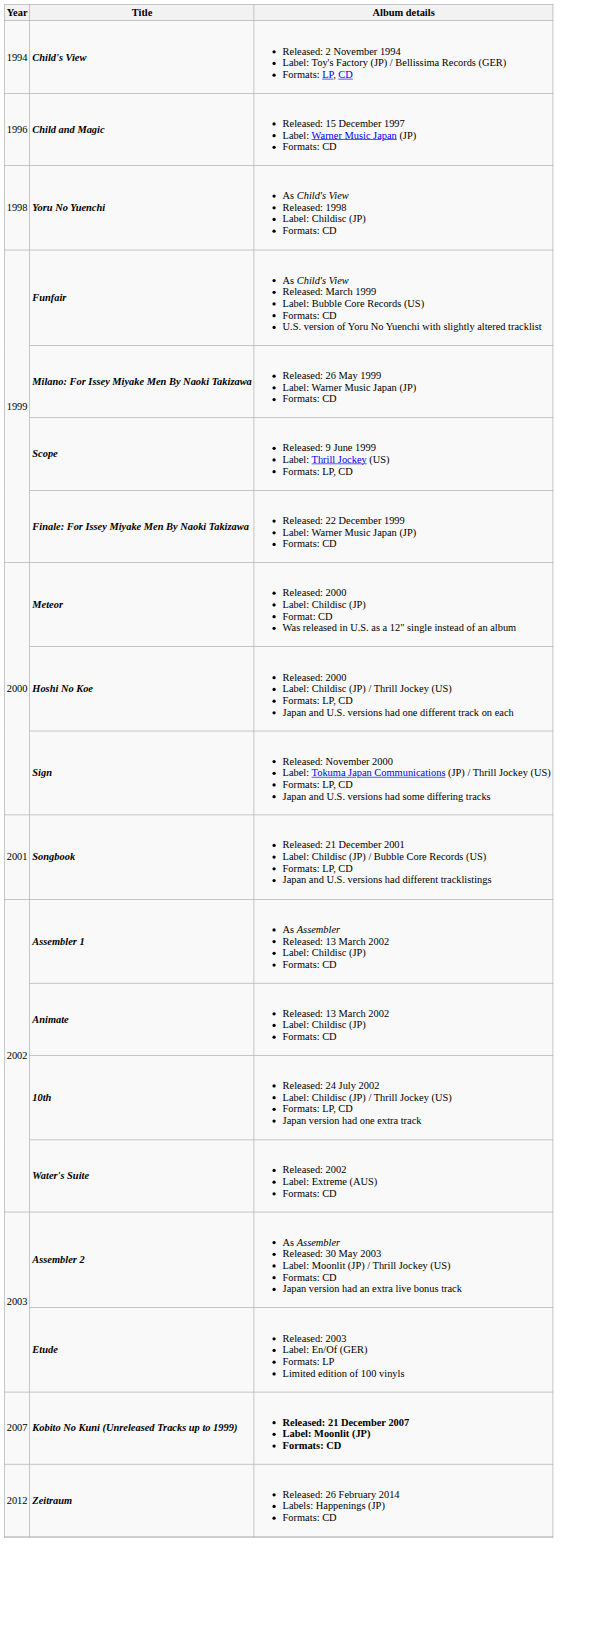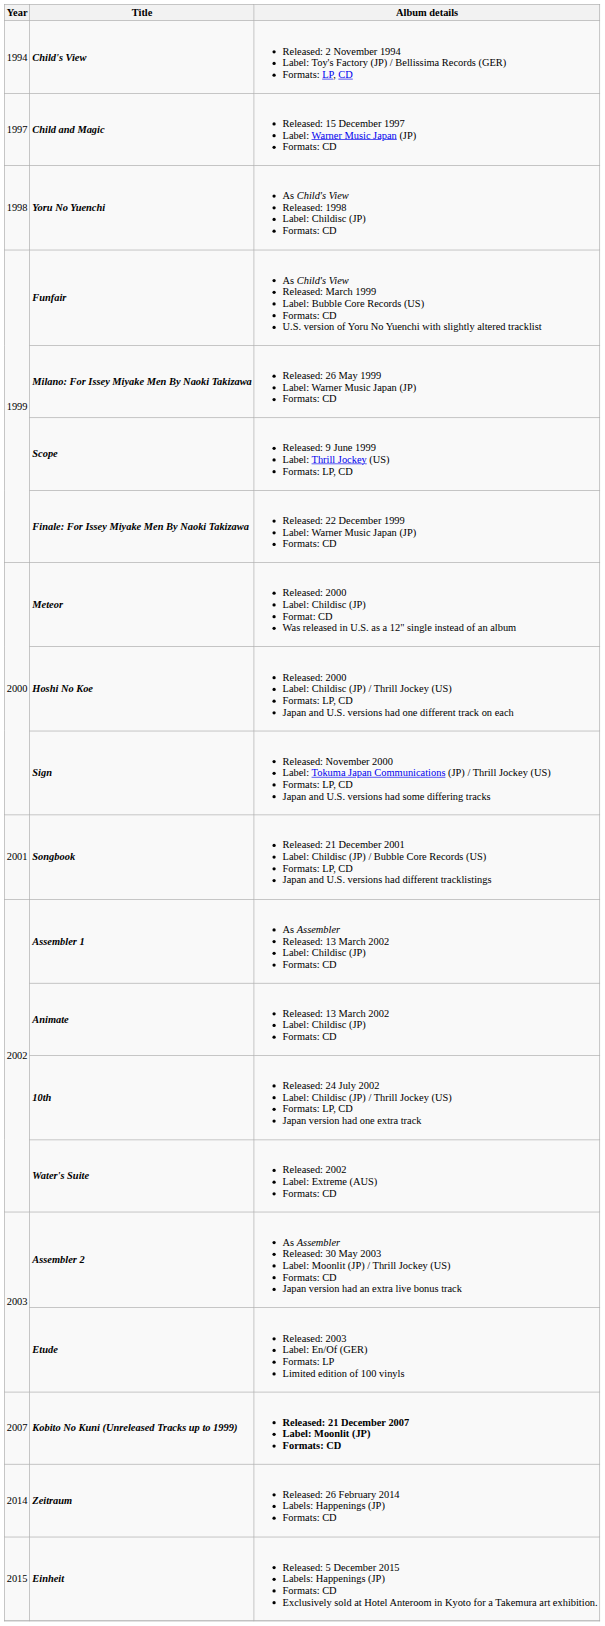Child and Magic | Year: 1996 -> 1997
Zeitraum | Year: 2012 -> 2014
+ row: 2015 | Einheit | Released: 5 December 2015 Labels: Happenings (JP) Formats: CD Exclusively sold at Hotel Anteroom in Kyoto for a Takemura art exhibition.
